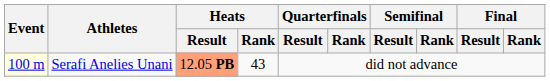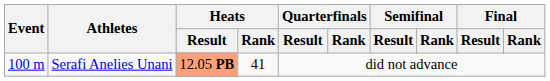Serafi Anelies Unani | Event: lightyellow background -> no background
Serafi Anelies Unani | Heats / Rank: 43 -> 41
